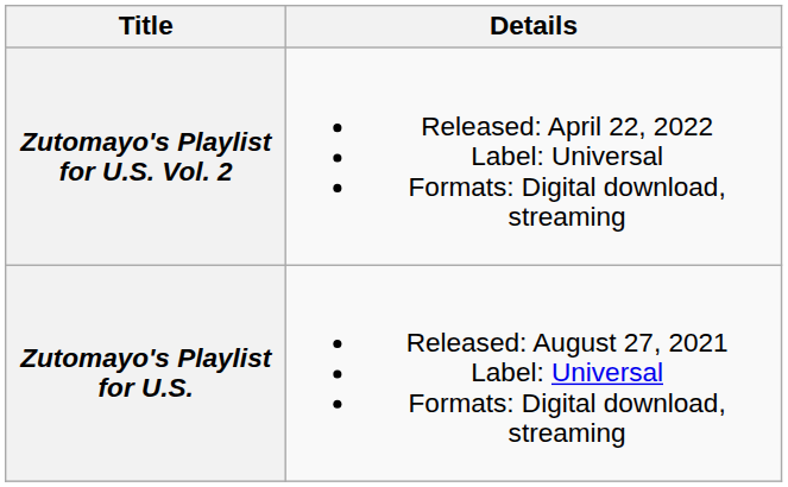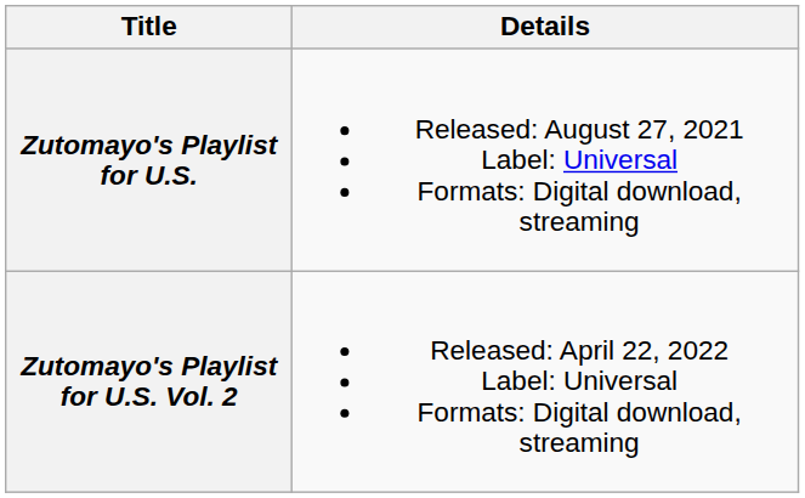rows swapped: Zutomayo's Playlist for U.S. <-> Zutomayo's Playlist for U.S. Vol. 2
